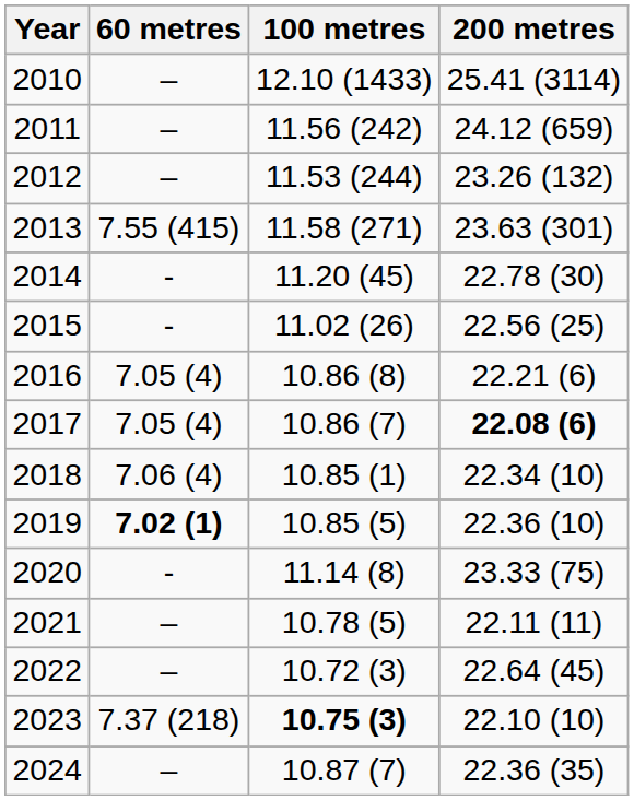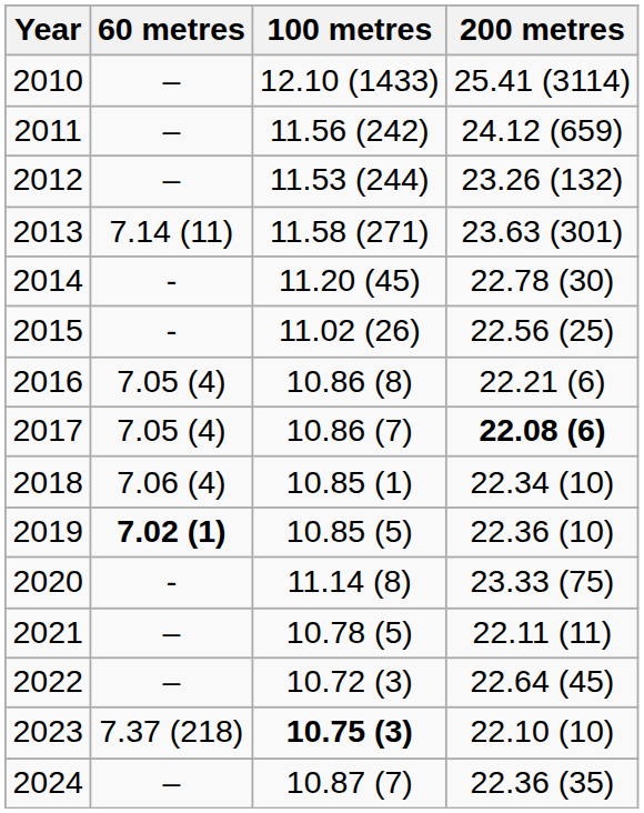2013 | 60 metres: 7.55 (415) -> 7.14 (11)
